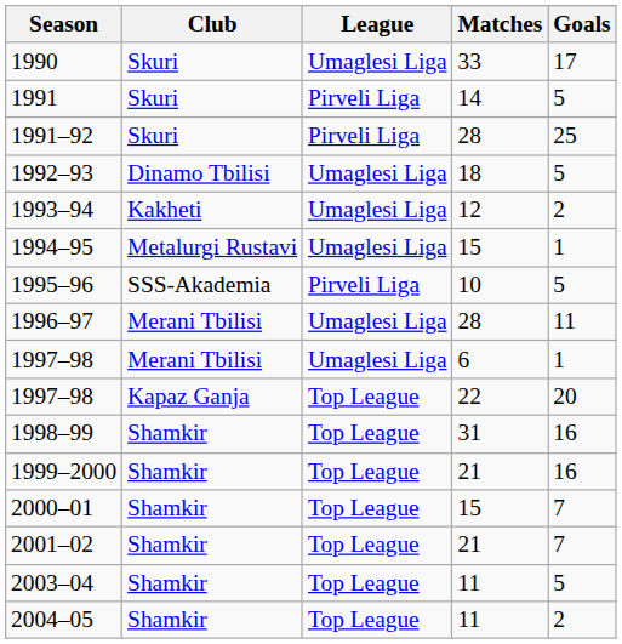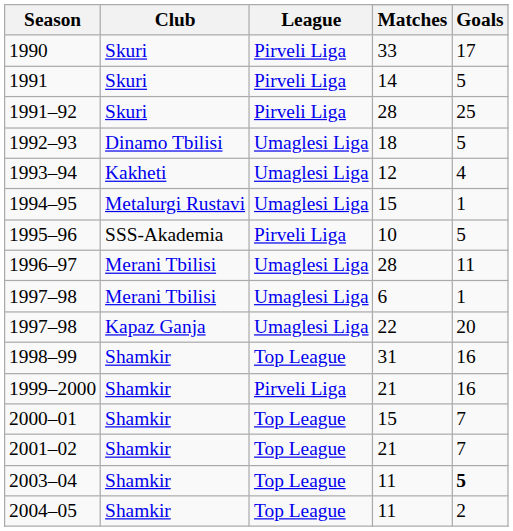1990 | League: Umaglesi Liga -> Pirveli Liga
1993–94 | Goals: 2 -> 4
1997–98 / 22 | League: Top League -> Umaglesi Liga
1999–2000 | League: Top League -> Pirveli Liga
2003–04 | Goals: normal -> bold
